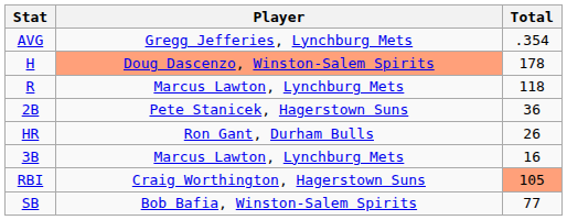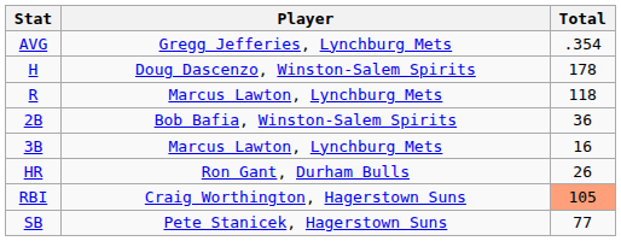H | Player: lightsalmon background -> no background
2B | Player: Pete Stanicek, Hagerstown Suns -> Bob Bafia, Winston-Salem Spirits
rows swapped: 3B <-> HR
SB | Player: Bob Bafia, Winston-Salem Spirits -> Pete Stanicek, Hagerstown Suns
